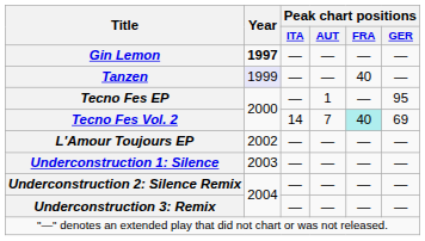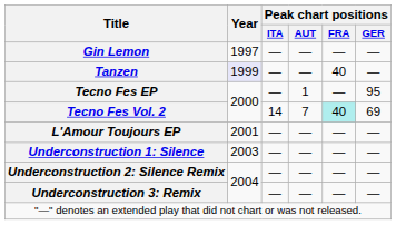Gin Lemon | Year: bold -> normal
L'Amour Toujours EP | Year: 2002 -> 2001
